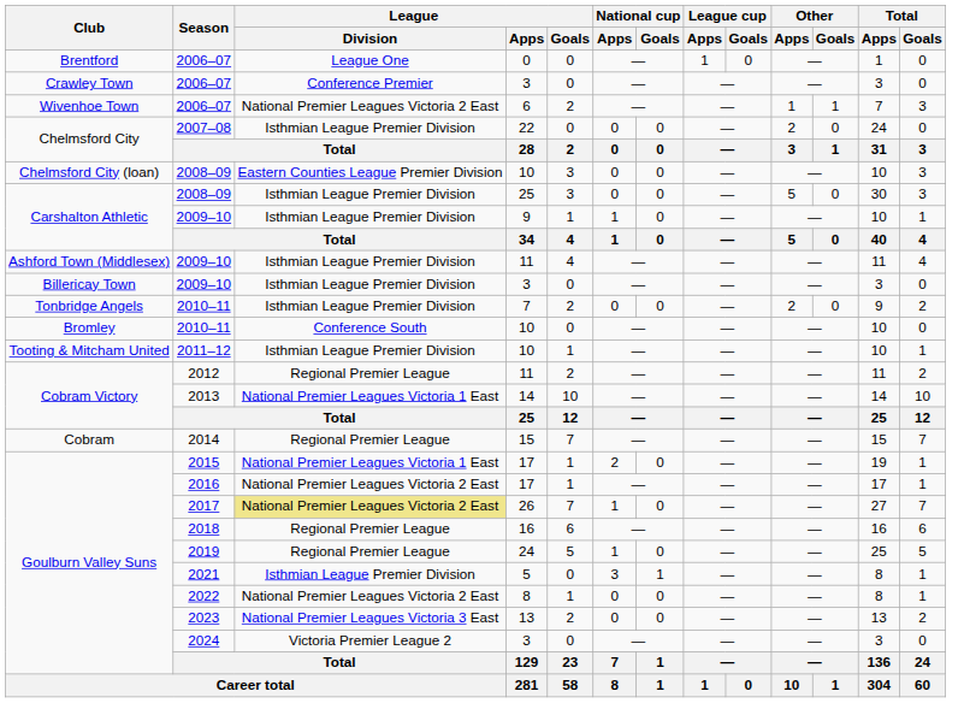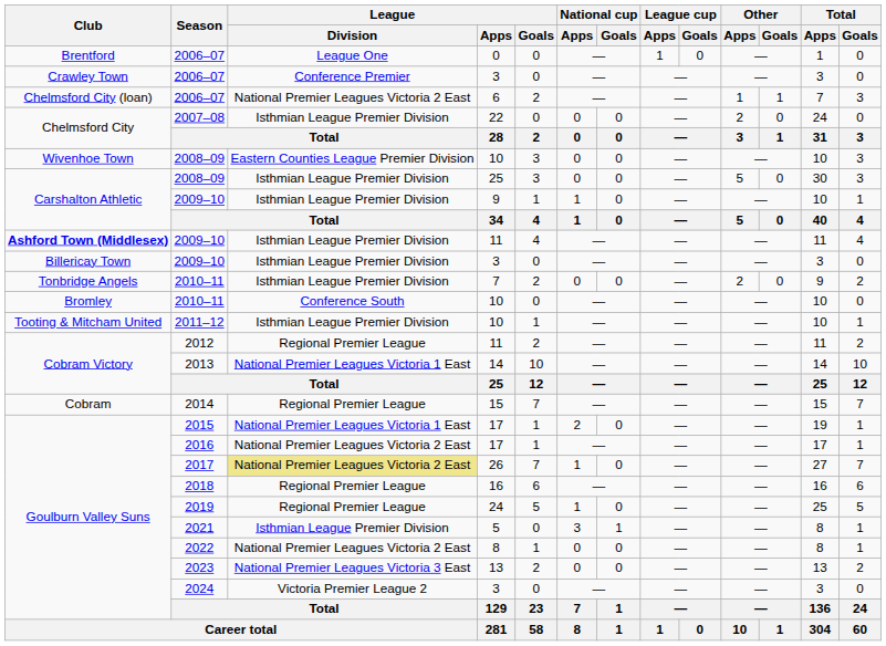2006–07 / 6 | Club: Wivenhoe Town -> Chelmsford City (loan)
2008–09 / 10 | Club: Chelmsford City (loan) -> Wivenhoe Town
2009–10 / 11 | Club: normal -> bold
